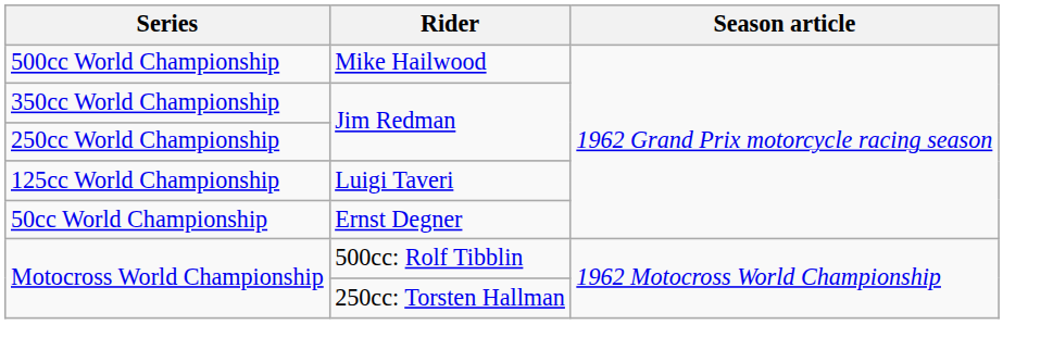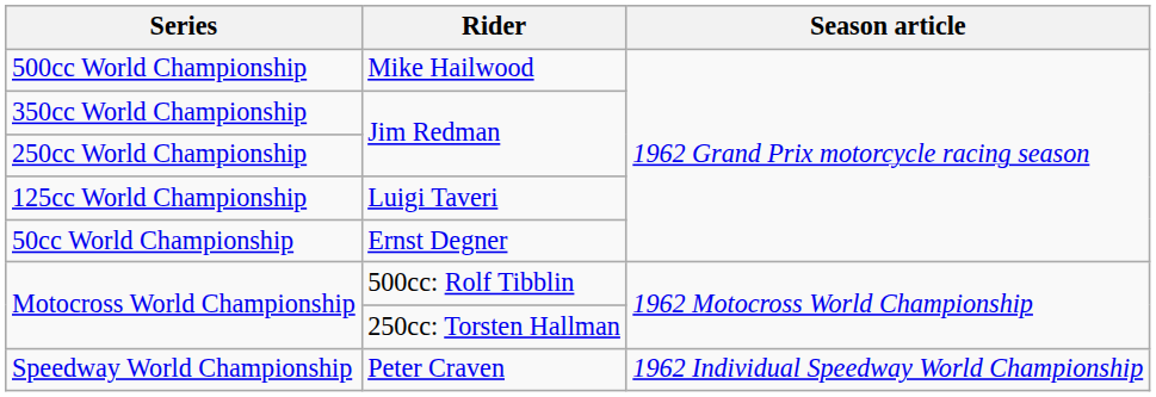+ row: Speedway World Championship | Peter Craven | 1962 Individual Speedway World Championship
